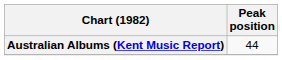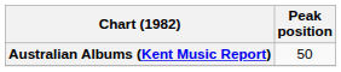Australian Albums (Kent Music Report) | Peak position: 44 -> 50
